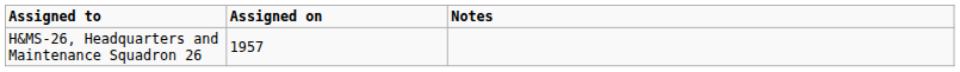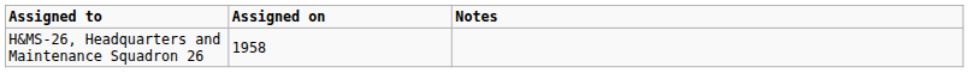H&MS-26, Headquarters and Maintenance Squadron 26 | Assigned on: 1957 -> 1958
